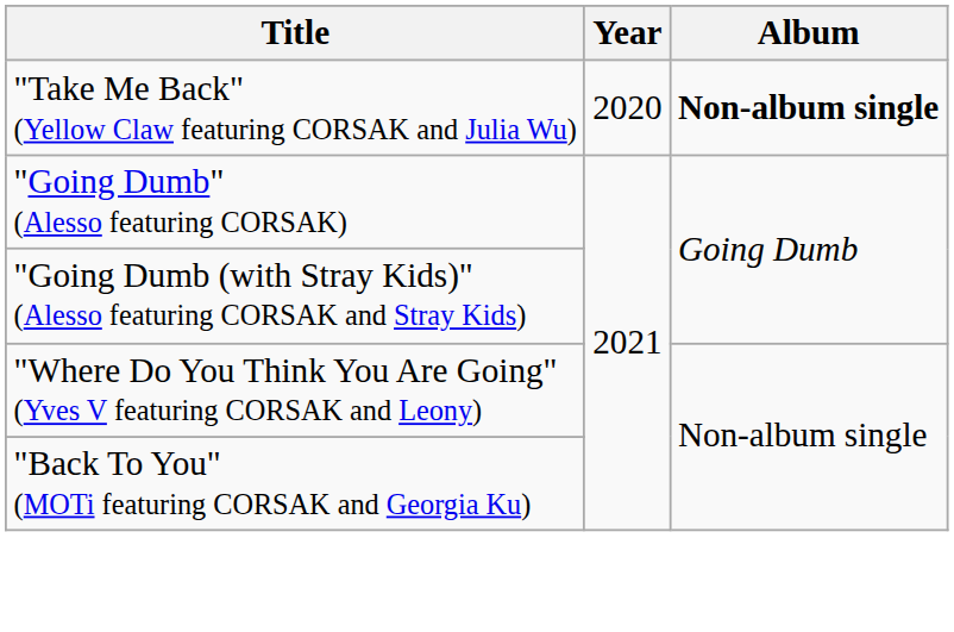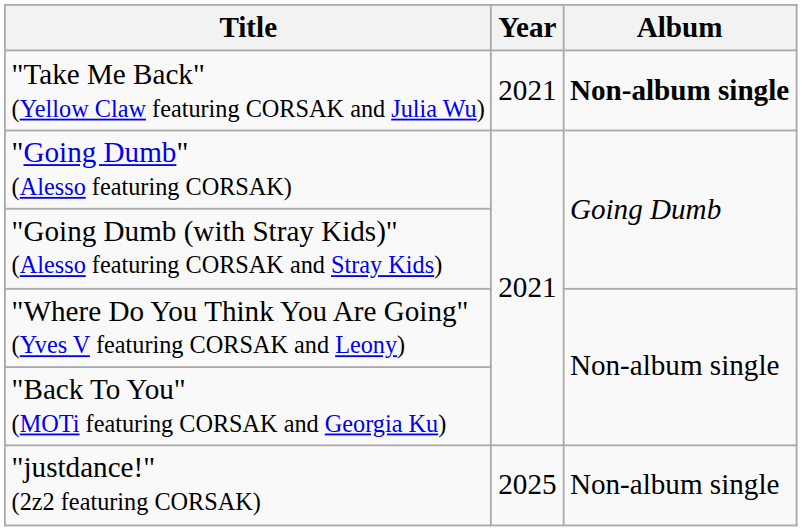"Take Me Back" (Yellow Claw featuring CORSAK and Julia Wu) | Year: 2020 -> 2021
+ row: "justdance!" (2z2 featuring CORSAK) | 2025 | Non-album single
